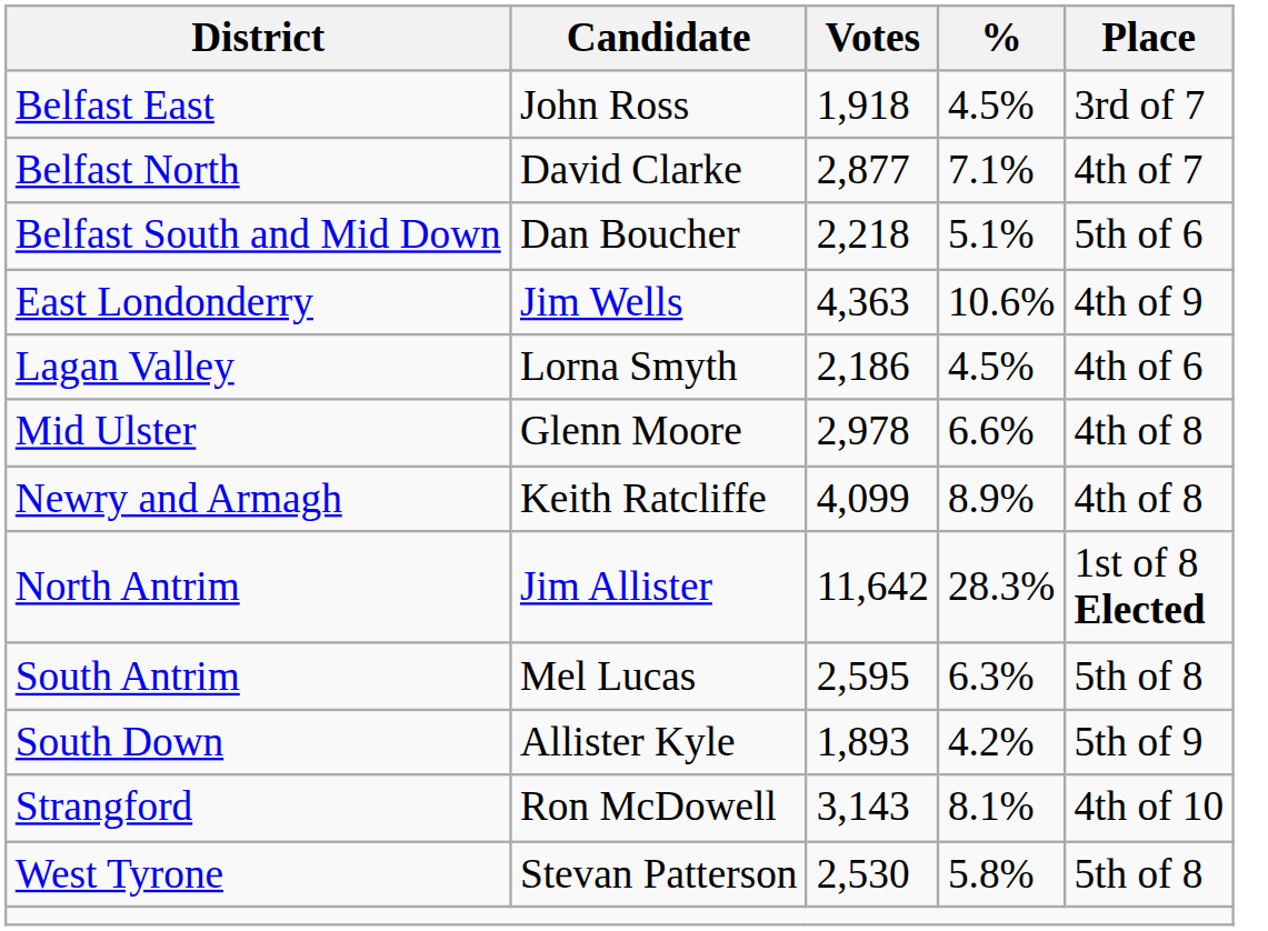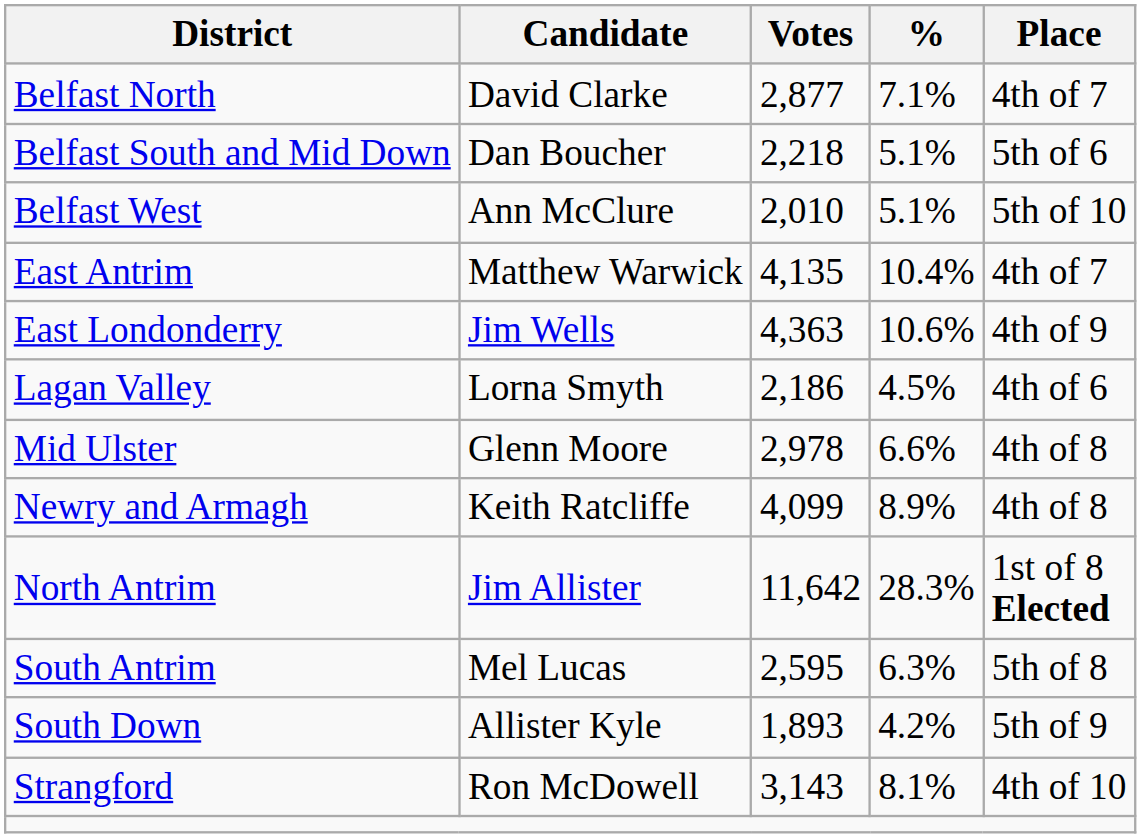- row: Belfast East | John Ross | 1,918 | 4.5% | 3rd of 7
+ row: Belfast West | Ann McClure | 2,010 | 5.1% | 5th of 10
+ row: East Antrim | Matthew Warwick | 4,135 | 10.4% | 4th of 7
- row: West Tyrone | Stevan Patterson | 2,530 | 5.8% | 5th of 8
